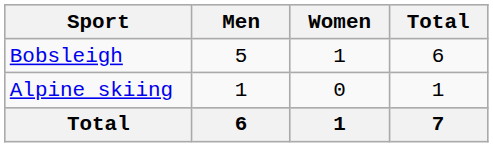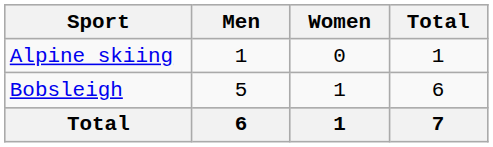rows swapped: Alpine skiing <-> Bobsleigh
